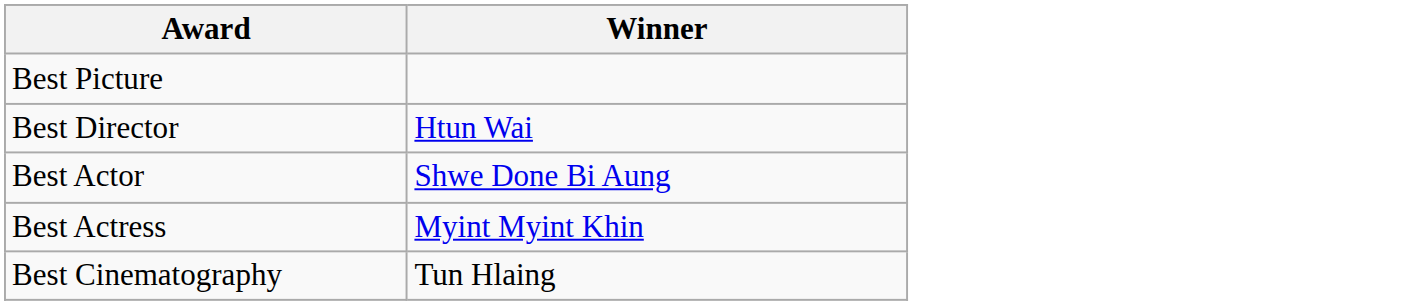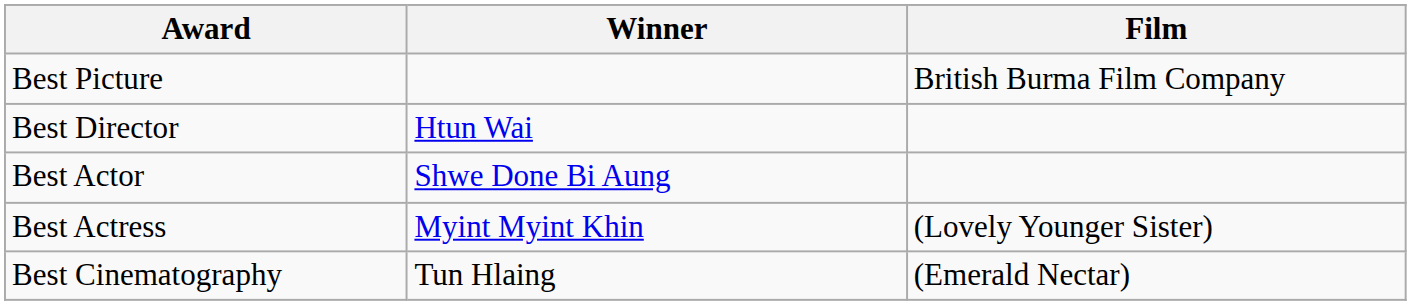+ column: Film | British Burma Film Company | (Lovely Younger Sister) | (Emerald Nectar)
